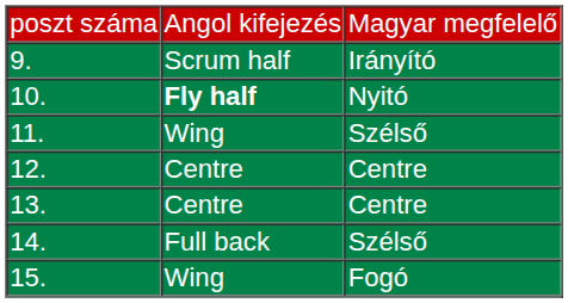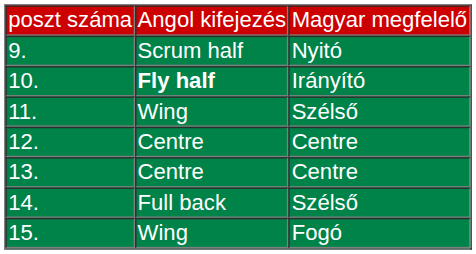9. | column 3: Irányító -> Nyitó
10. | column 3: Nyitó -> Irányító
